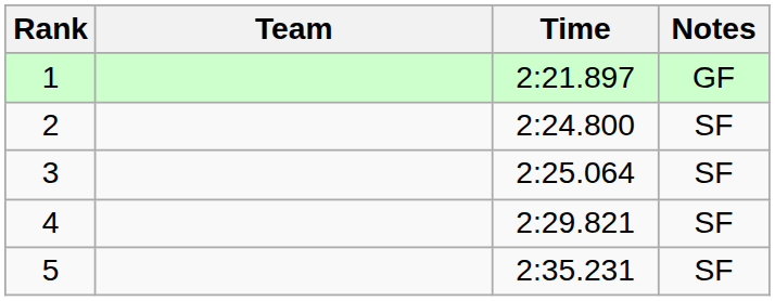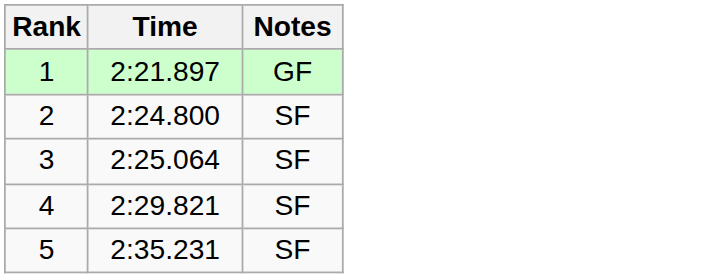- column: Team
